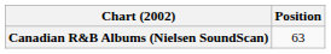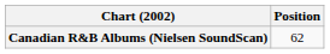Canadian R&B Albums (Nielsen SoundScan) | Position: 63 -> 62
